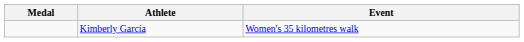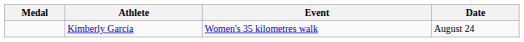+ column: Date | August 24
